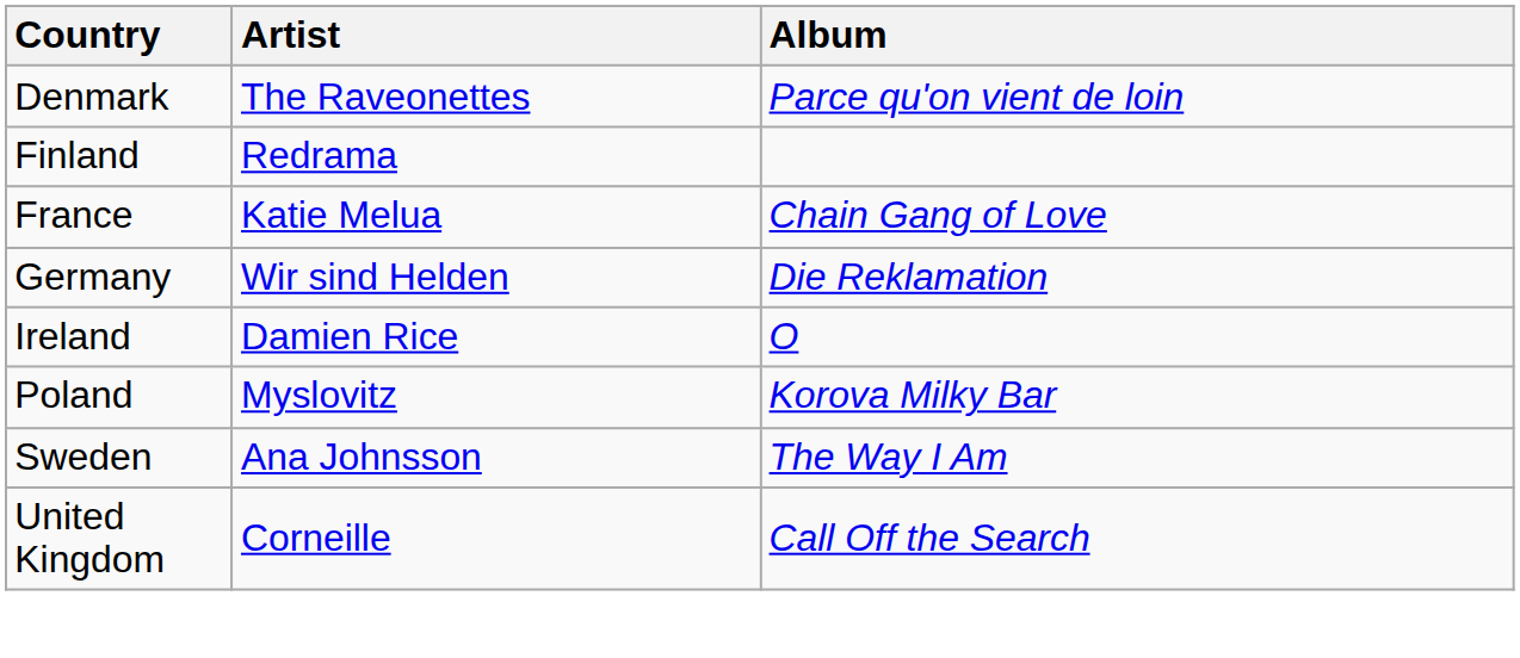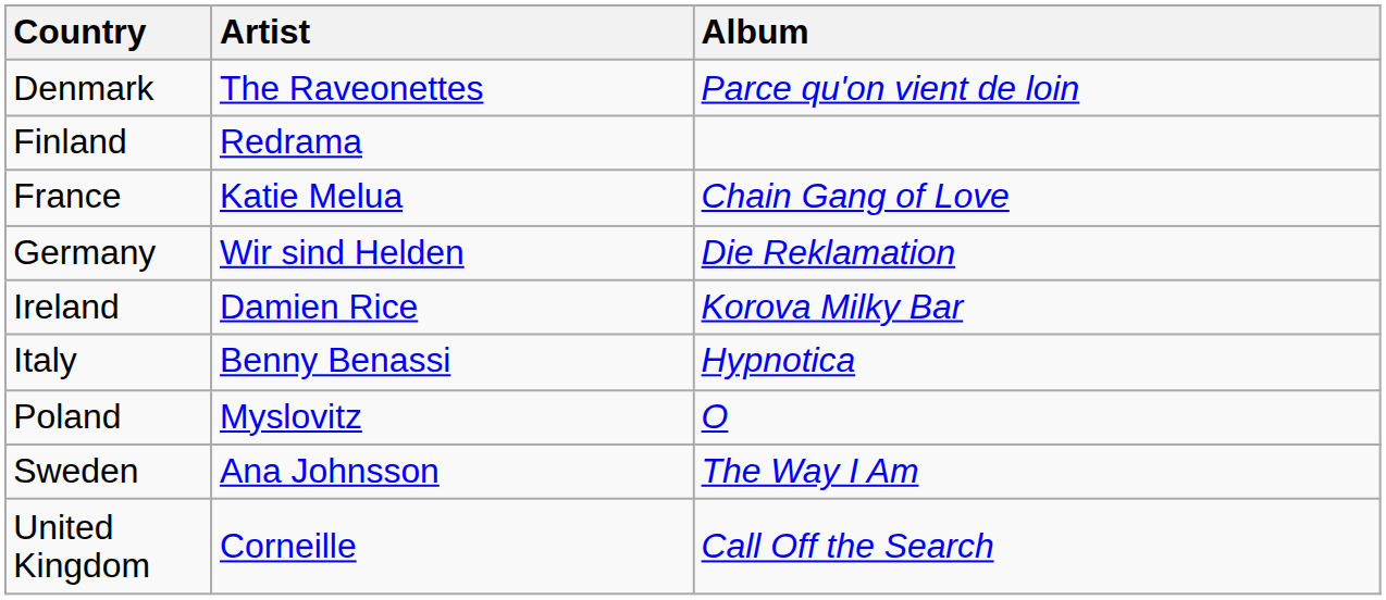Ireland | Album: O -> Korova Milky Bar
+ row: Italy | Benny Benassi | Hypnotica
Poland | Album: Korova Milky Bar -> O
